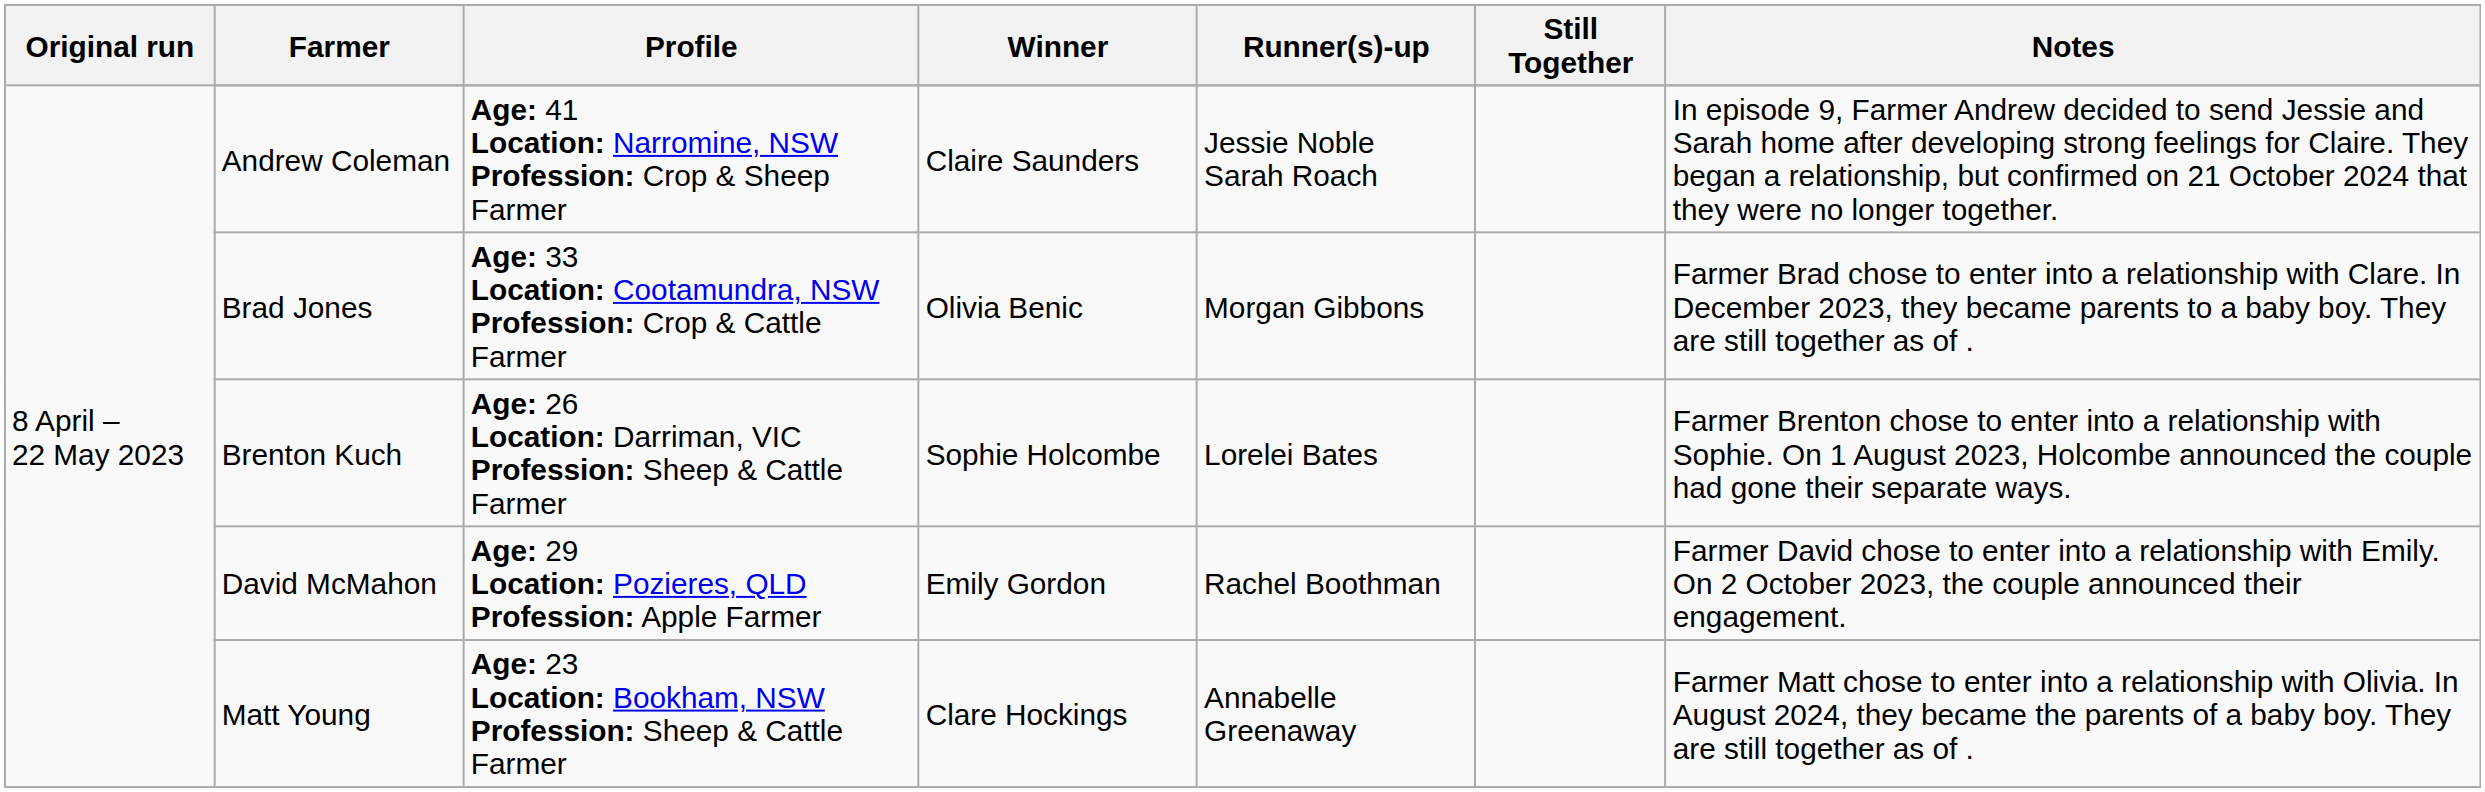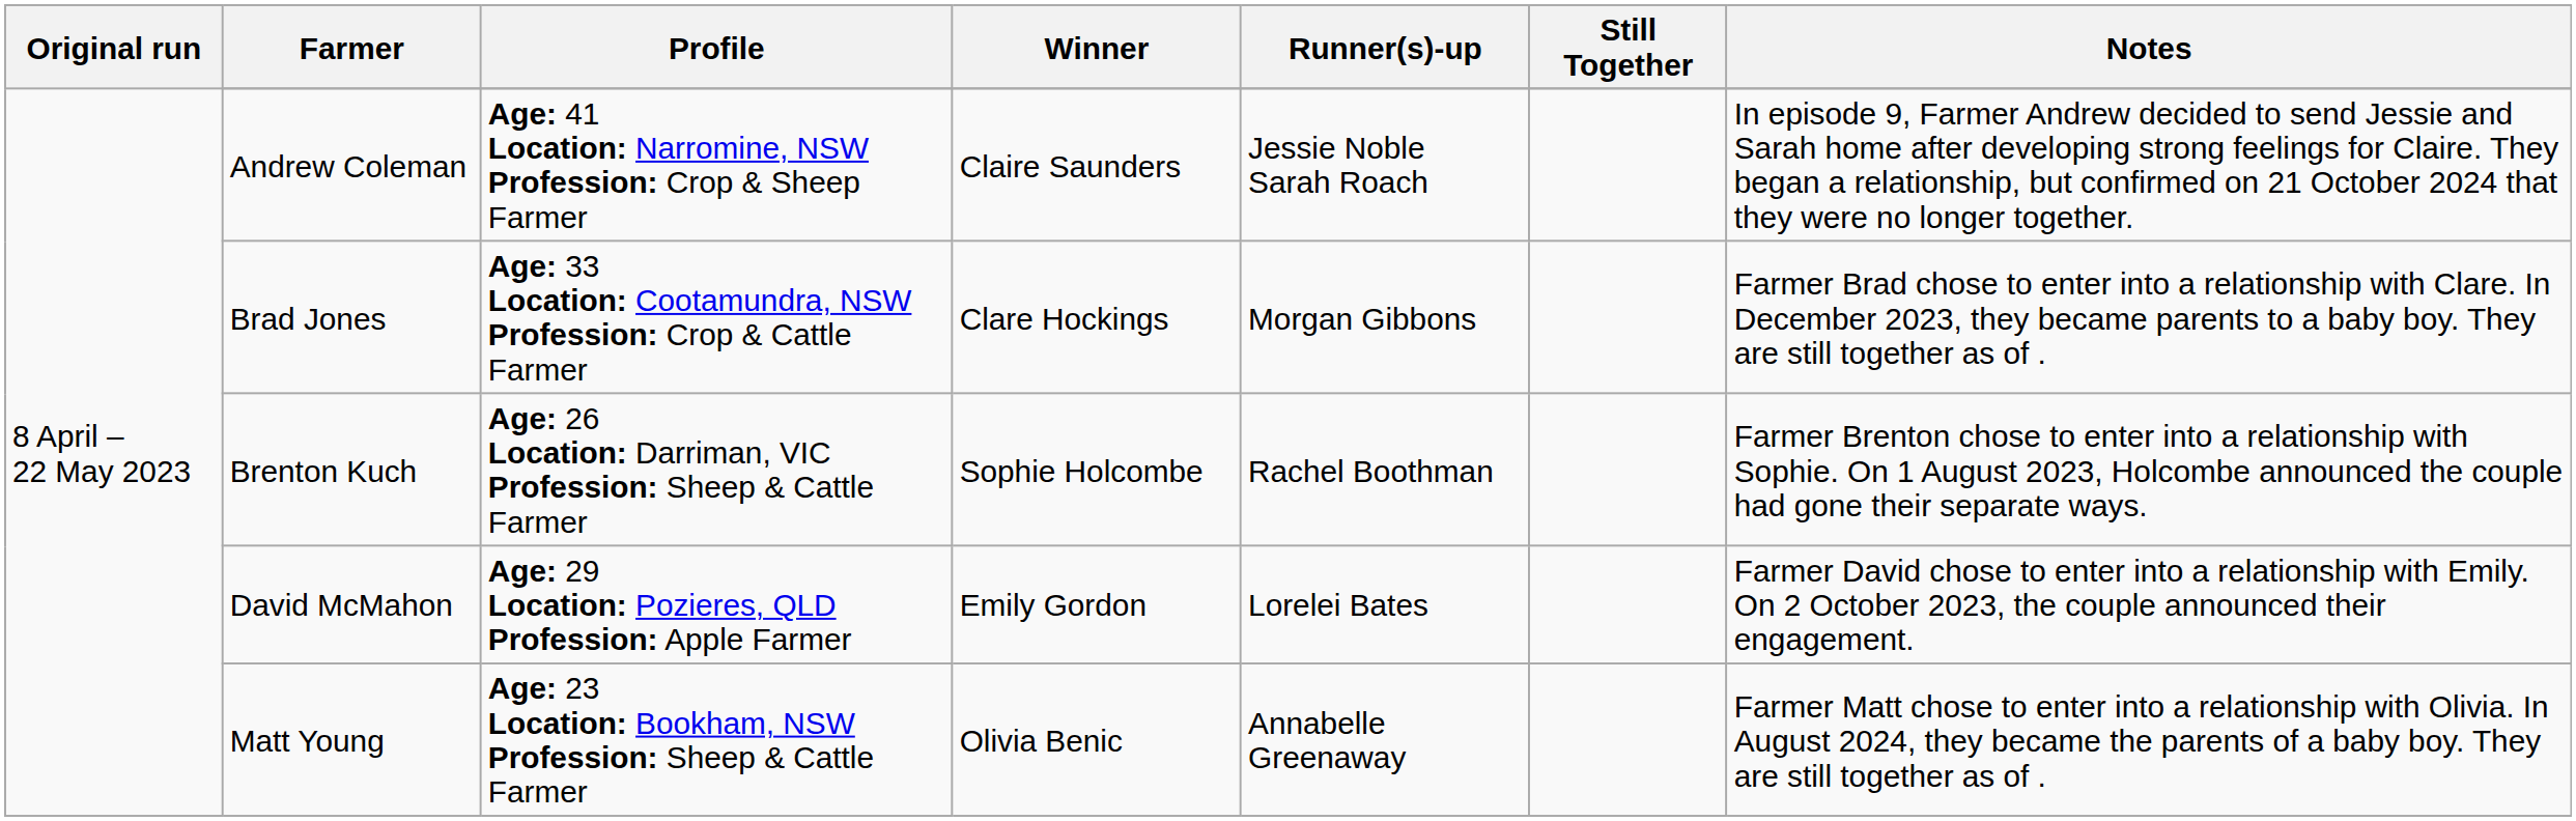Brad Jones | Winner: Olivia Benic -> Clare Hockings
Brenton Kuch | Runner(s)-up: Lorelei Bates -> Rachel Boothman
David McMahon | Runner(s)-up: Rachel Boothman -> Lorelei Bates
Matt Young | Winner: Clare Hockings -> Olivia Benic
